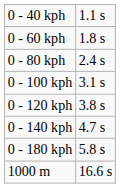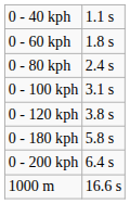- row: 0 - 140 kph | 4.7 s
+ row: 0 - 200 kph | 6.4 s
